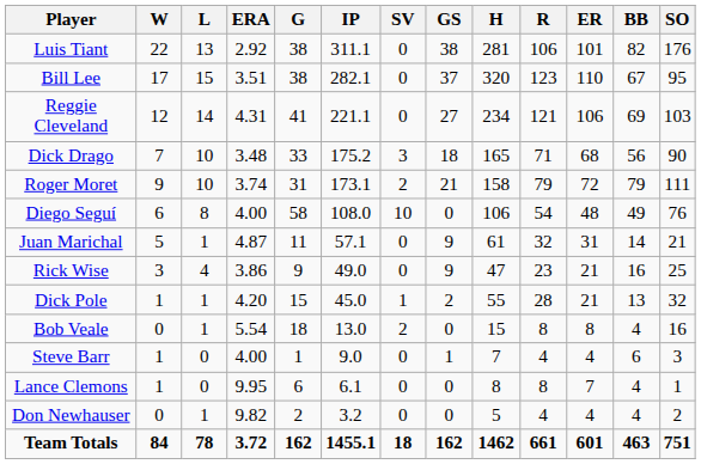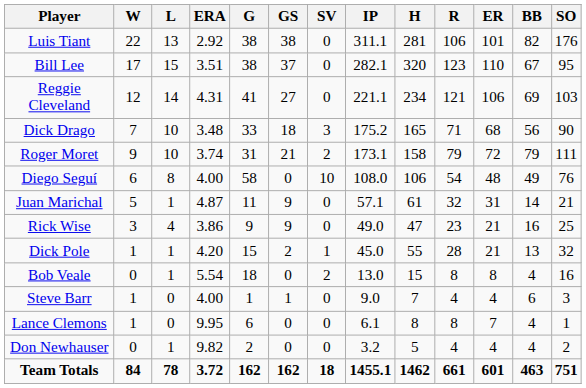columns swapped: GS <-> IP
